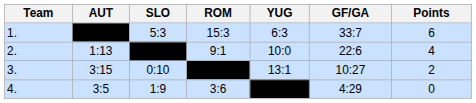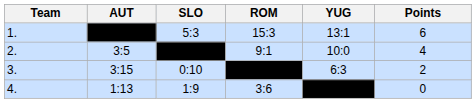- column: GF/GA | 33:7 | 22:6 | 10:27 | 4:29
1. | YUG: 6:3 -> 13:1
2. | AUT: 1:13 -> 3:5
3. | YUG: 13:1 -> 6:3
4. | AUT: 3:5 -> 1:13
